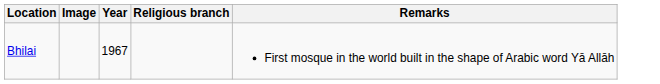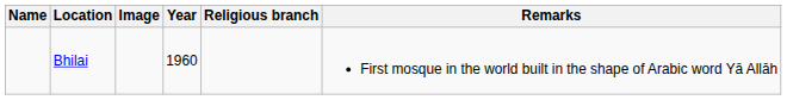+ column: Name
Bhilai | Year: 1967 -> 1960
